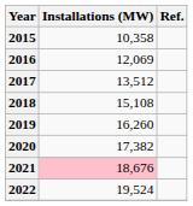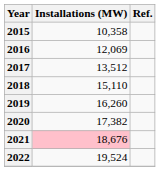2018 | Installations (MW): 15,108 -> 15,110
